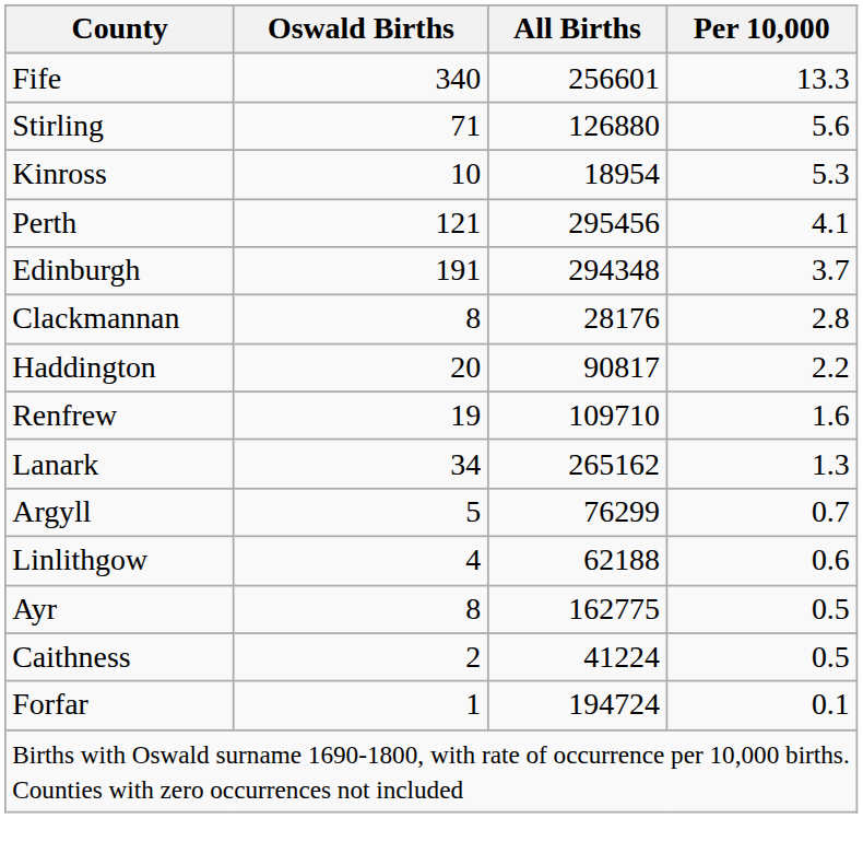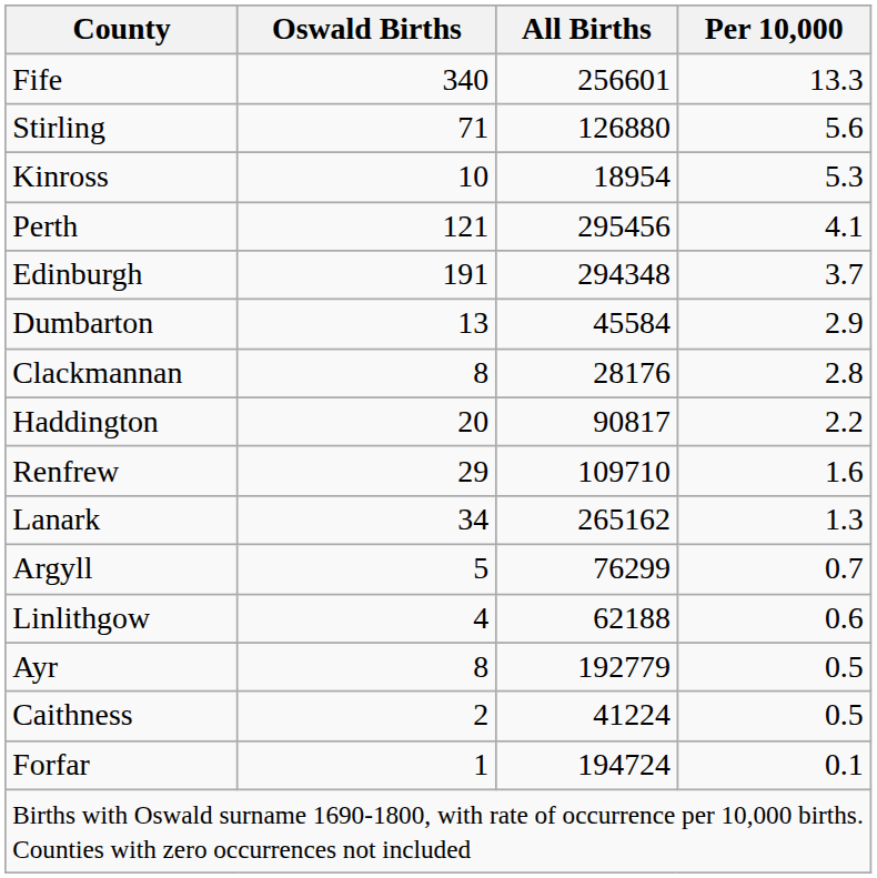+ row: Dumbarton | 13 | 45584 | 2.9
Renfrew | Oswald Births: 19 -> 29
Ayr | All Births: 162775 -> 192779
